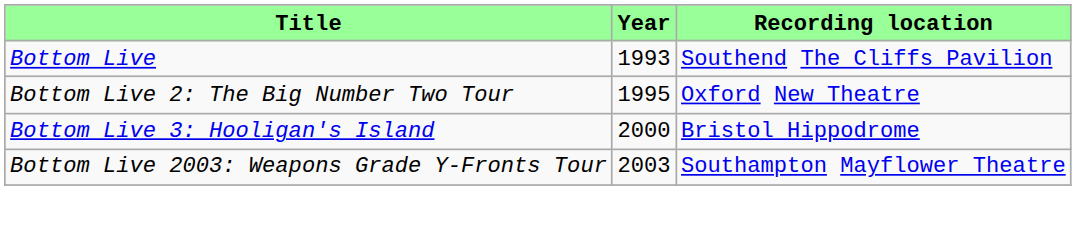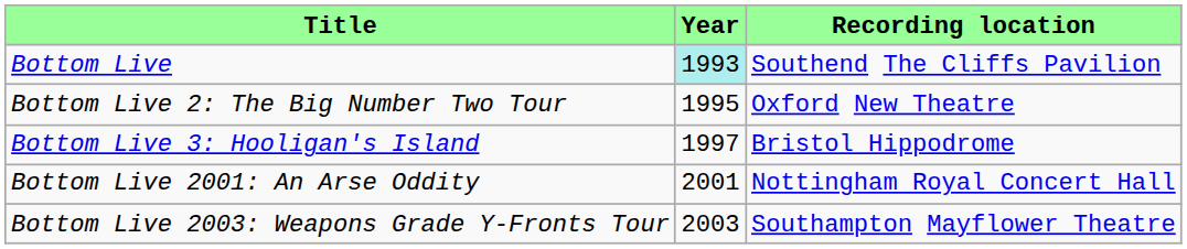Bottom Live | Year: no background -> paleturquoise background
Bottom Live 3: Hooligan's Island | Year: 2000 -> 1997
+ row: Bottom Live 2001: An Arse Oddity | 2001 | Nottingham Royal Concert Hall
